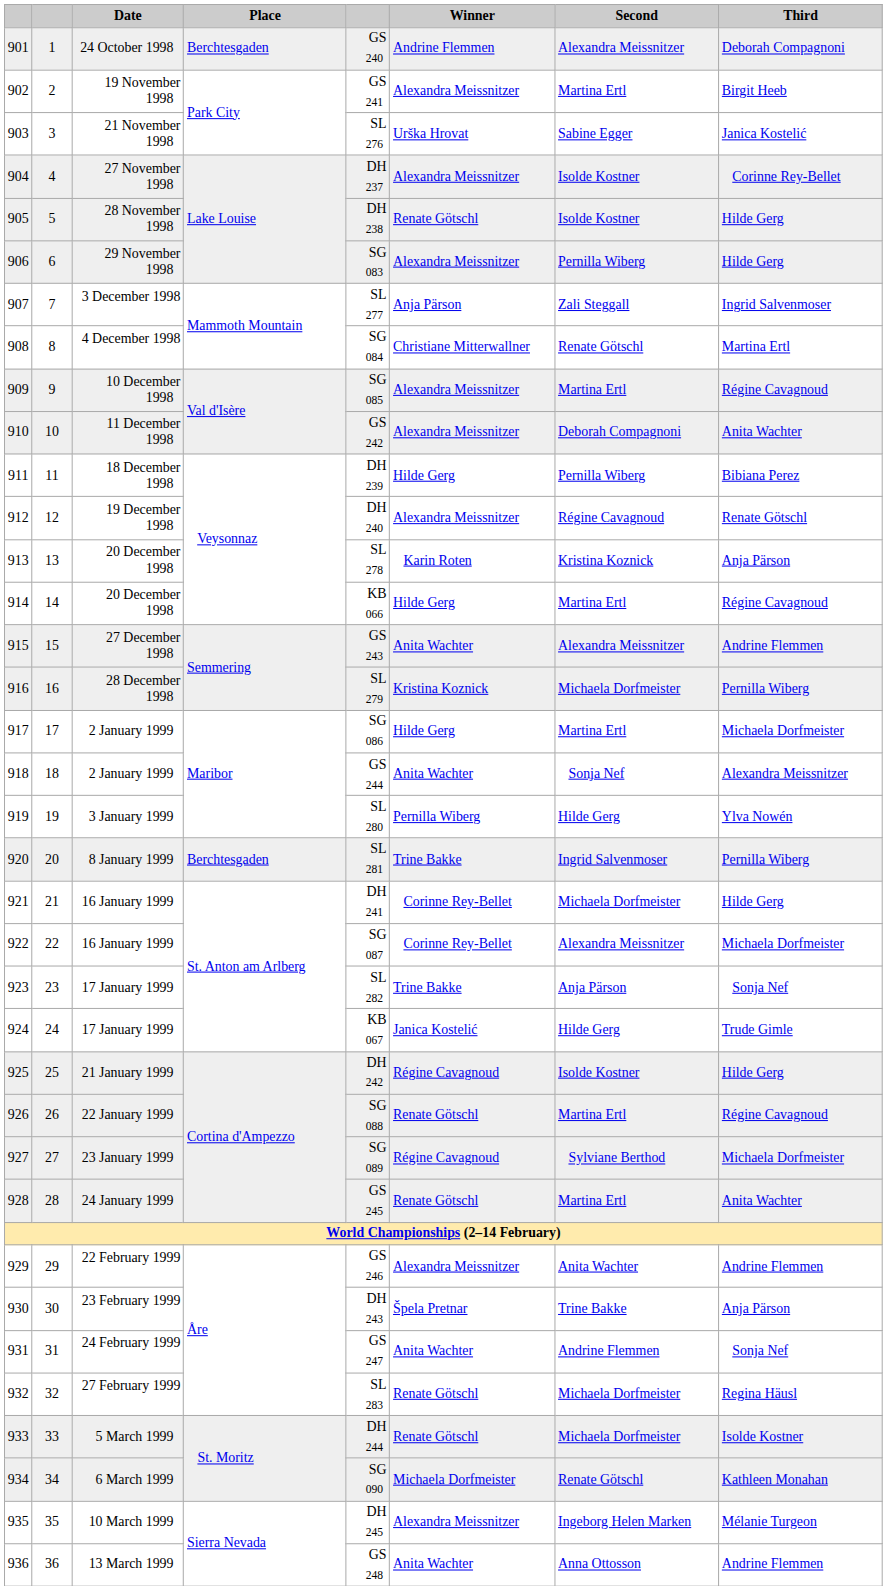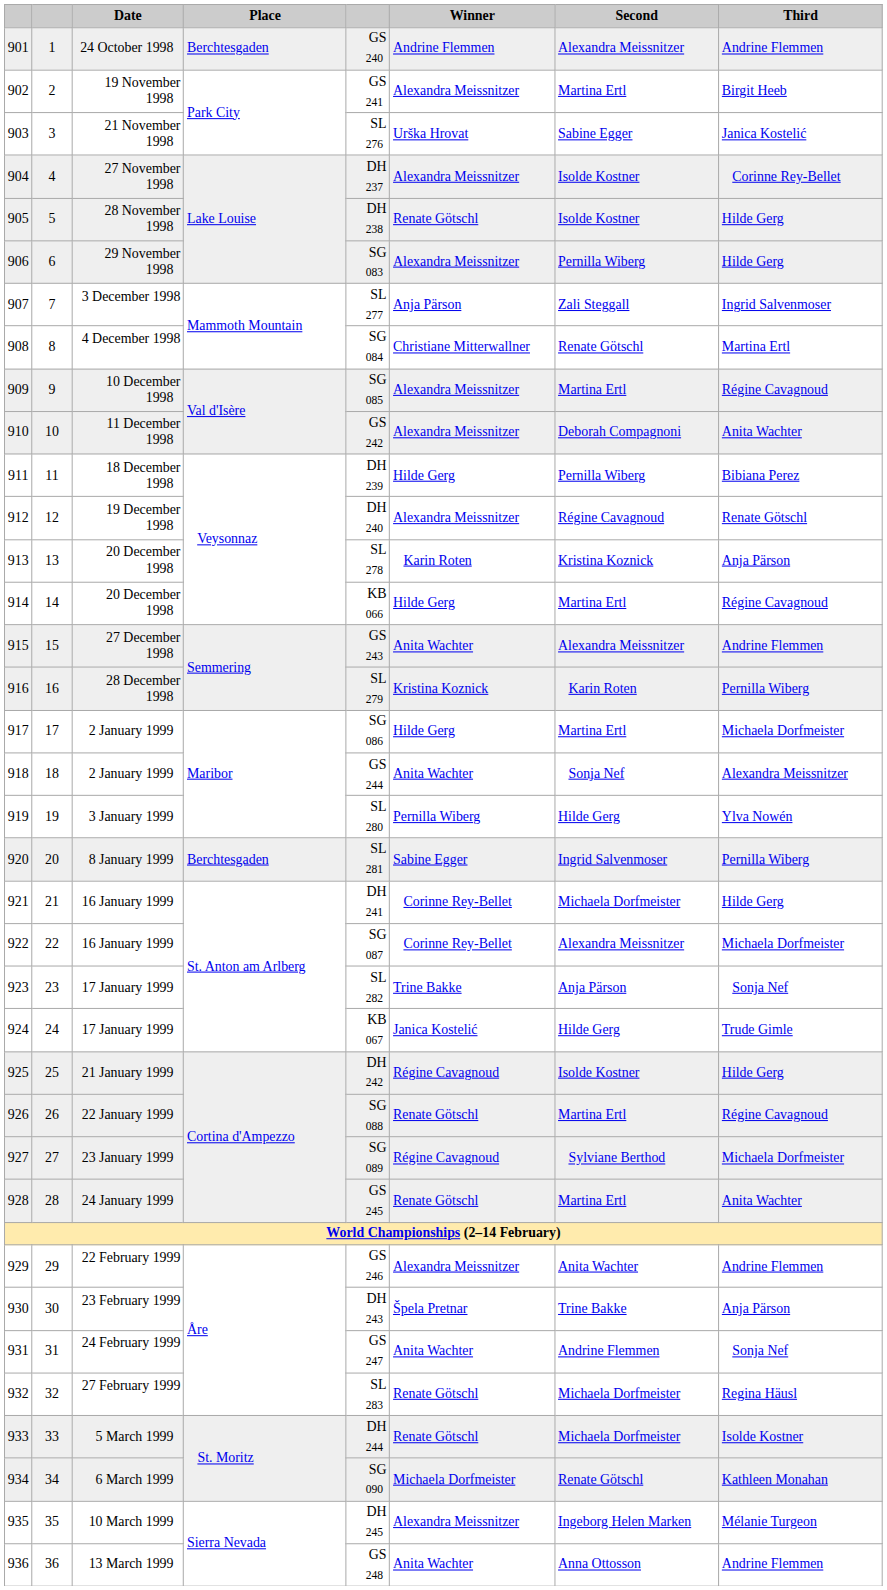901 | Third: Deborah Compagnoni -> Andrine Flemmen
916 | Second: Michaela Dorfmeister -> Karin Roten
920 | Winner: Trine Bakke -> Sabine Egger
